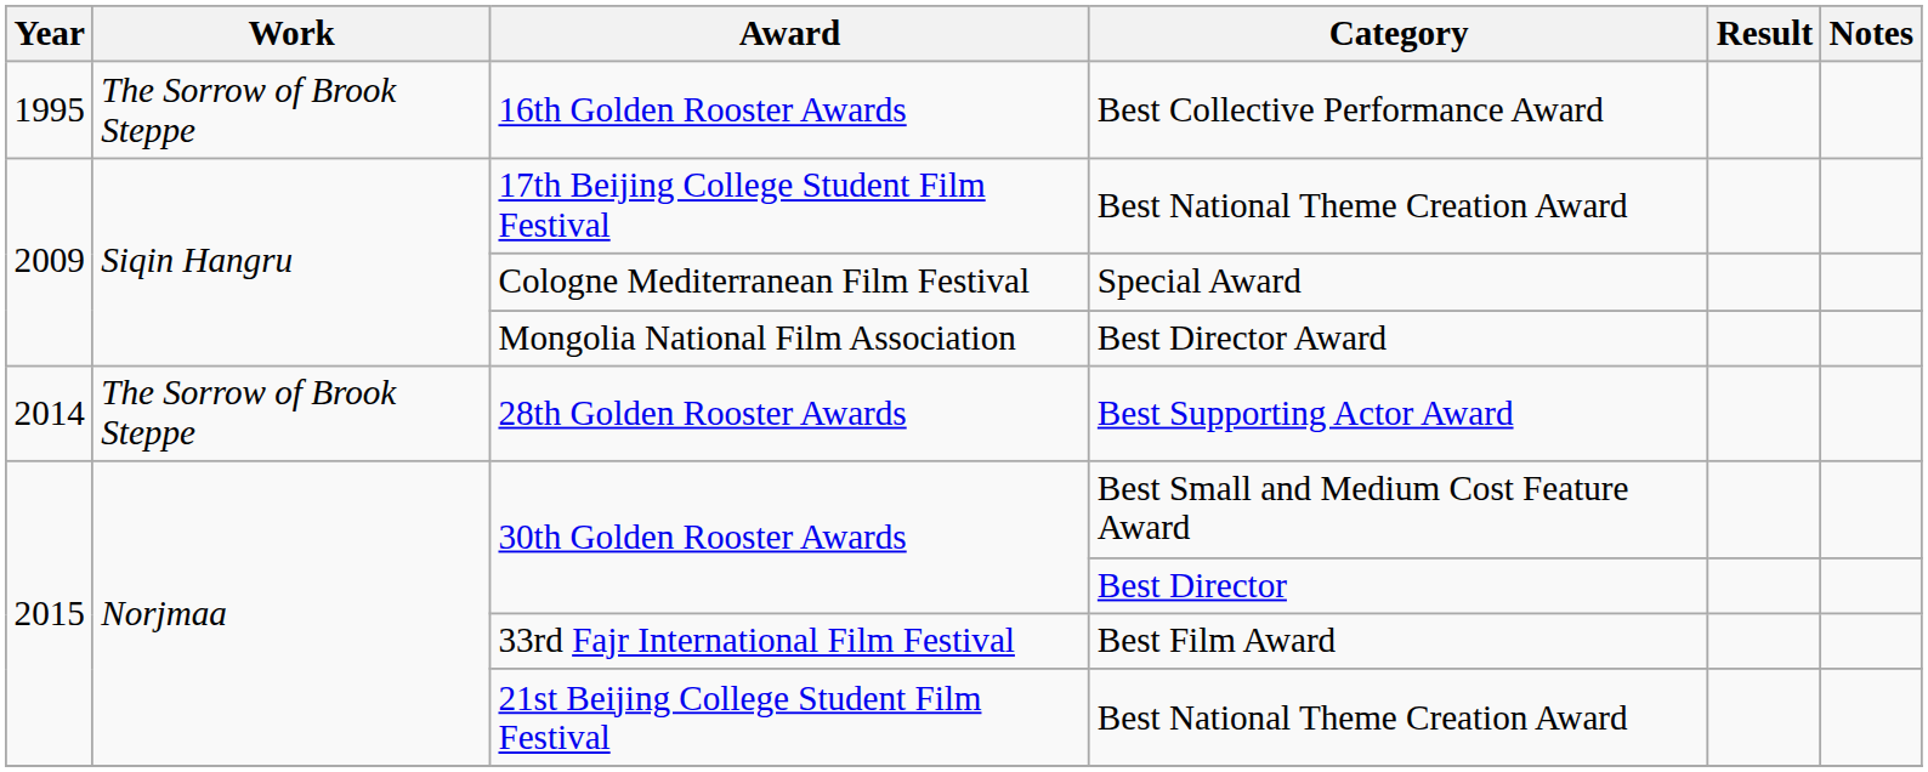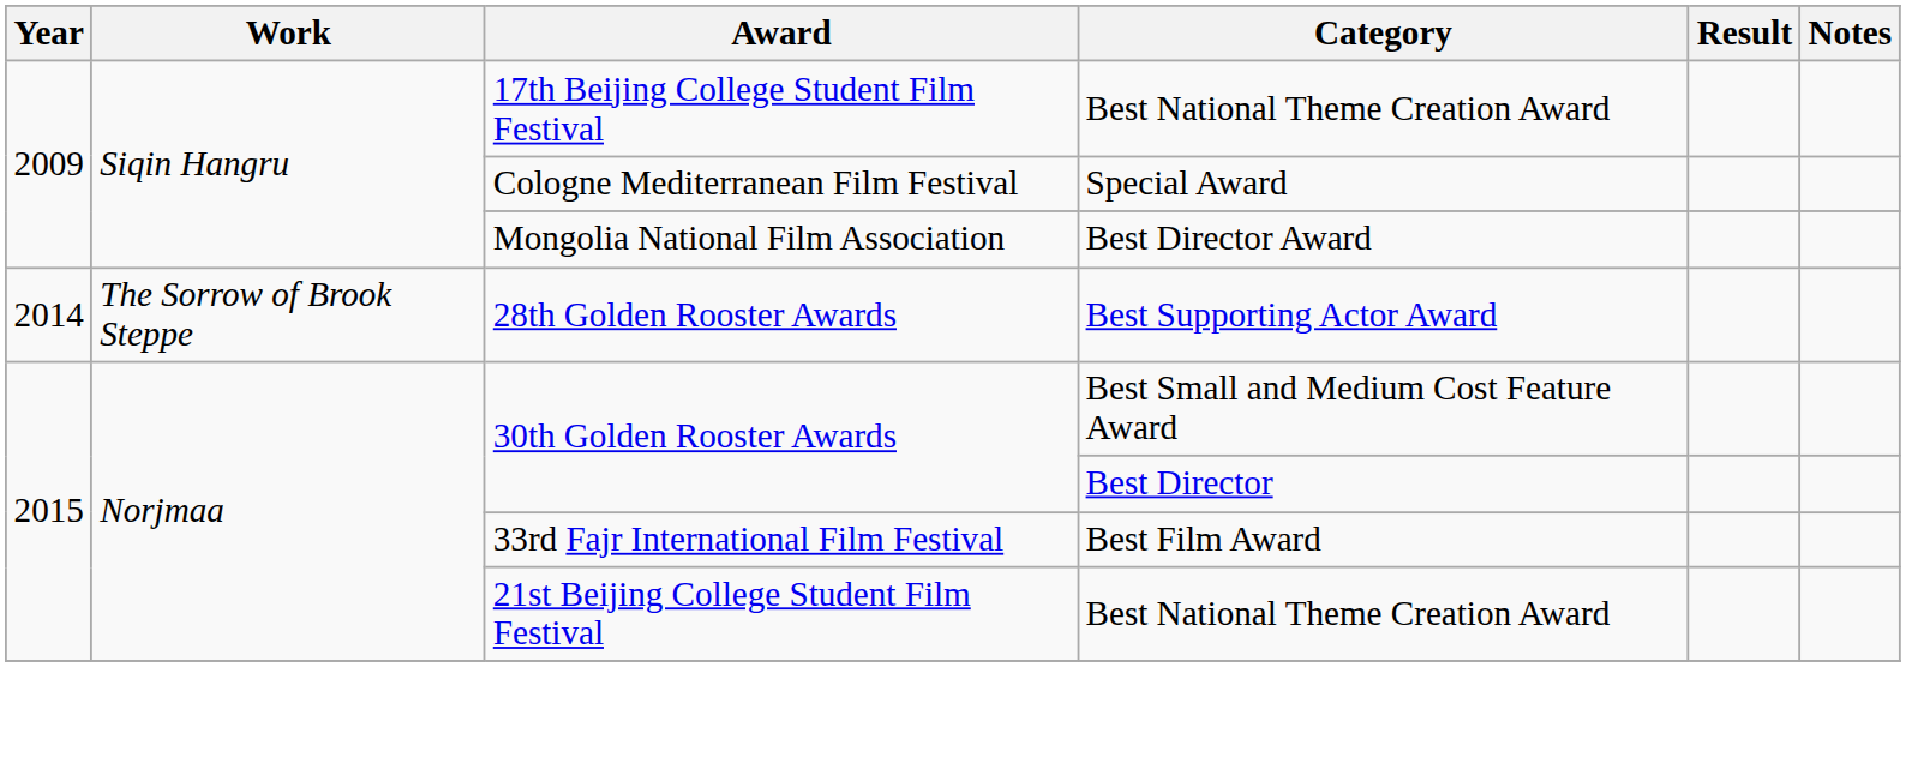- row: 1995 | The Sorrow of Brook Steppe | 16th Golden Rooster Awards | Best Collective Performance Award
